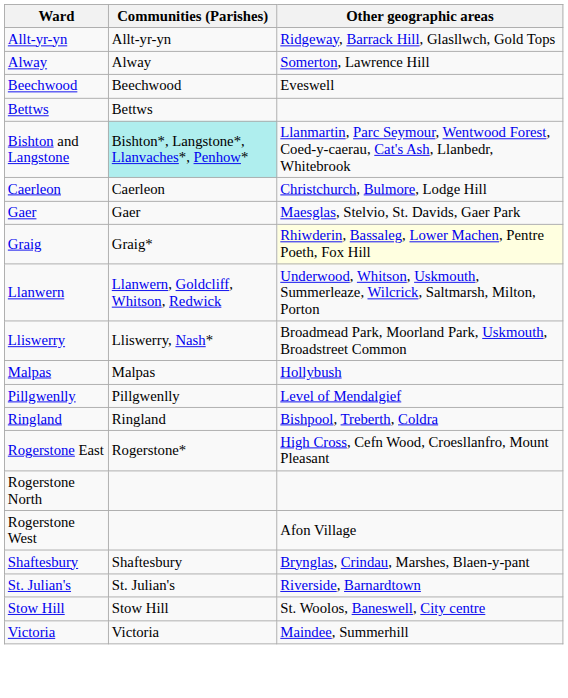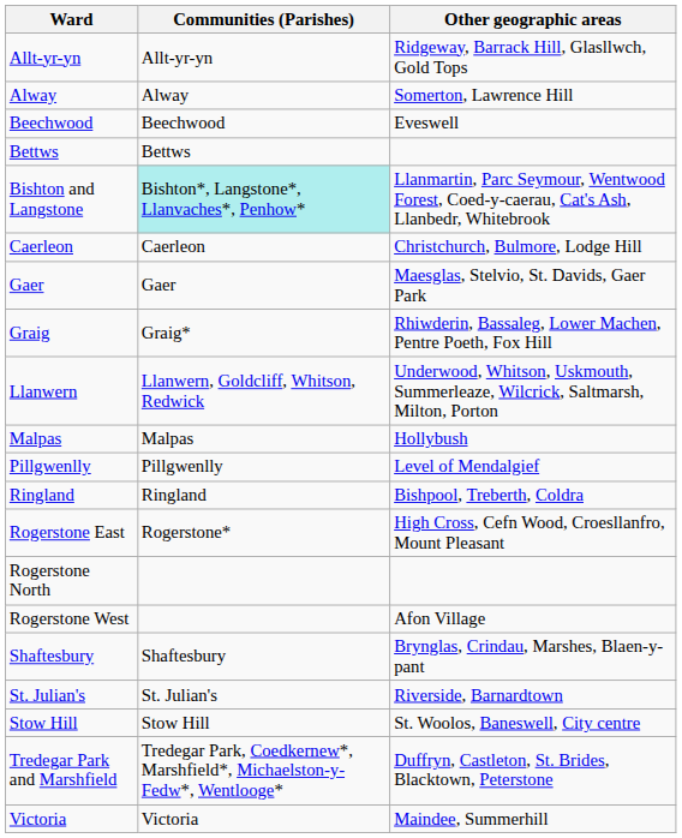Graig | Other geographic areas: lightyellow background -> no background
- row: Lliswerry | Lliswerry, Nash* | Broadmead Park, Moorland Park, Uskmouth, Broadstreet Common
+ row: Tredegar Park and Marshfield | Tredegar Park, Coedkernew*, Marshfield*, Michaelston-y-Fedw*, Wentlooge* | Duffryn, Castleton, St. Brides, Blacktown, Peterstone
